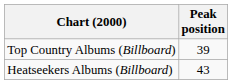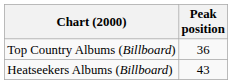Top Country Albums (Billboard) | Peak position: 39 -> 36
